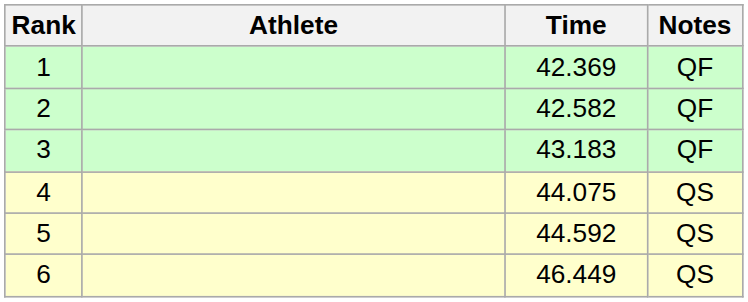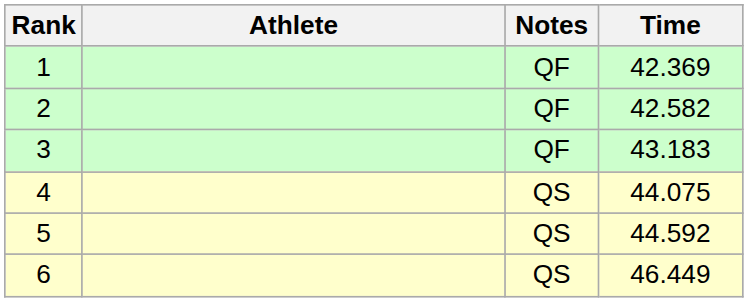columns swapped: Time <-> Notes
